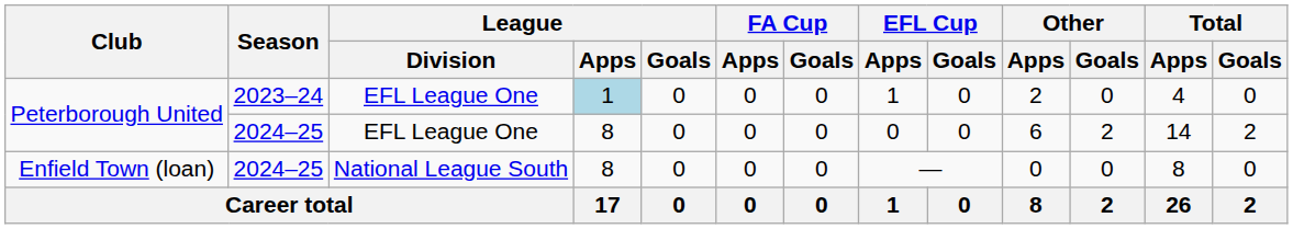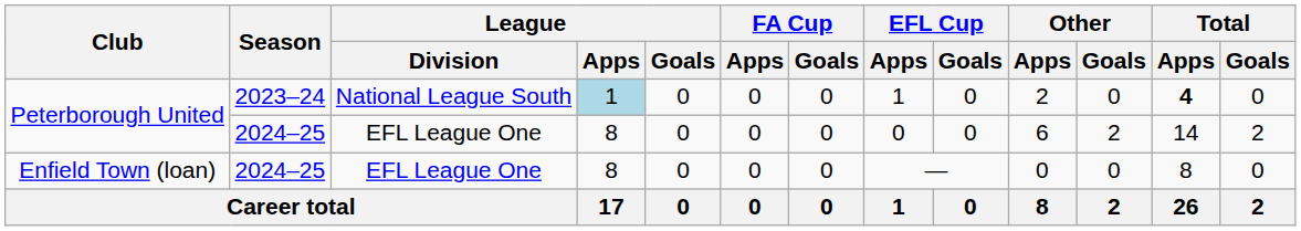Peterborough United / 2023–24 | League / Division: EFL League One -> National League South
Peterborough United / 2023–24 | Total / Apps: normal -> bold
Enfield Town (loan) | League / Division: National League South -> EFL League One
